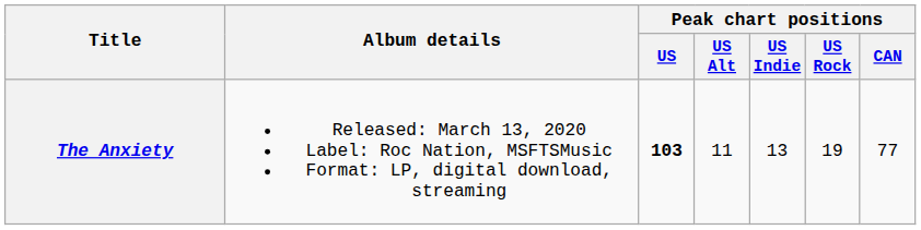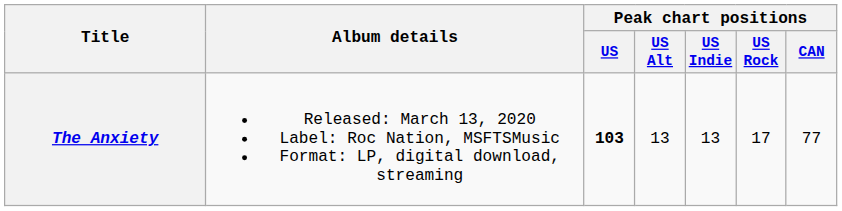The Anxiety | Peak chart positions / US Alt: 11 -> 13
The Anxiety | Peak chart positions / US Rock: 19 -> 17
